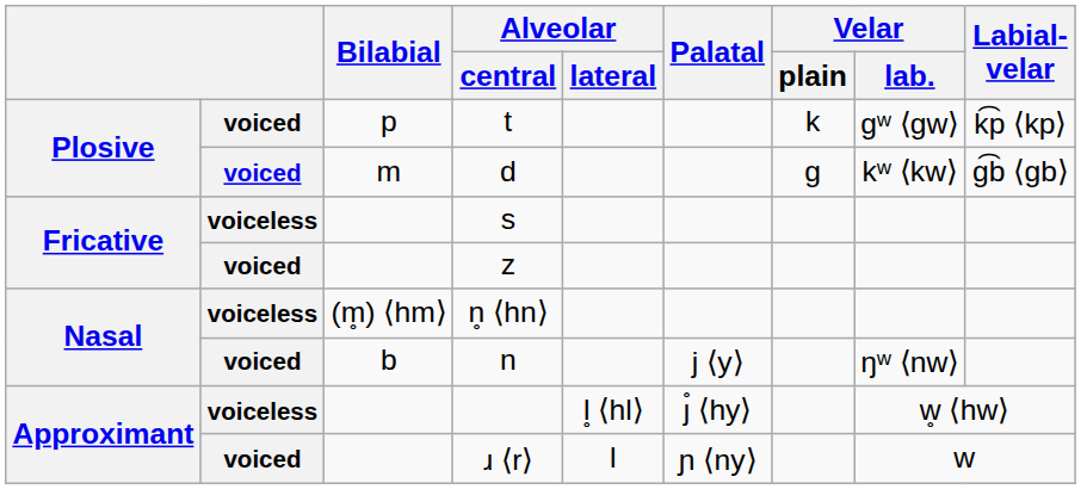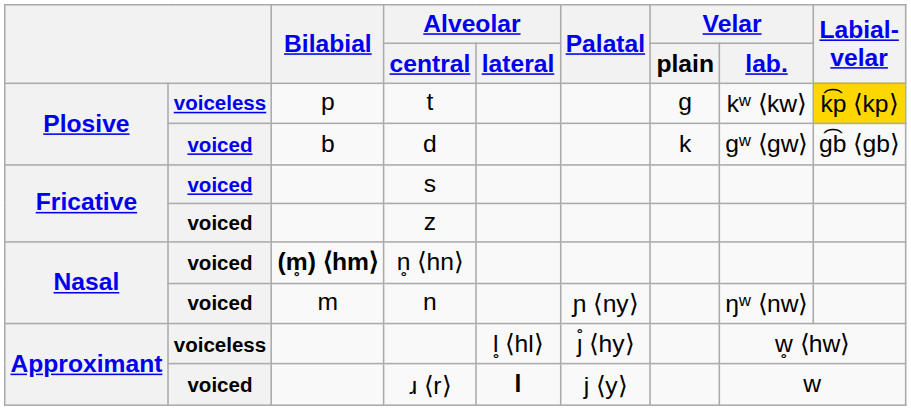t | column 2: voiced -> voiceless
t | Velar / plain: k -> ɡ
t | Velar / lab.: ɡʷ ⟨gw⟩ -> kʷ ⟨kw⟩
t | Labial- velar: no background -> gold background
d | Bilabial: m -> b
d | Velar / plain: ɡ -> k
d | Velar / lab.: kʷ ⟨kw⟩ -> ɡʷ ⟨gw⟩
s | column 2: voiceless -> voiced
n̥ ⟨hn⟩ | column 2: voiceless -> voiced
n̥ ⟨hn⟩ | Bilabial: normal -> bold
n | Bilabial: b -> m
n | Palatal: j ⟨y⟩ -> ɲ ⟨ny⟩
ɹ ⟨r⟩ | Alveolar / lateral: normal -> bold
ɹ ⟨r⟩ | Palatal: ɲ ⟨ny⟩ -> j ⟨y⟩
